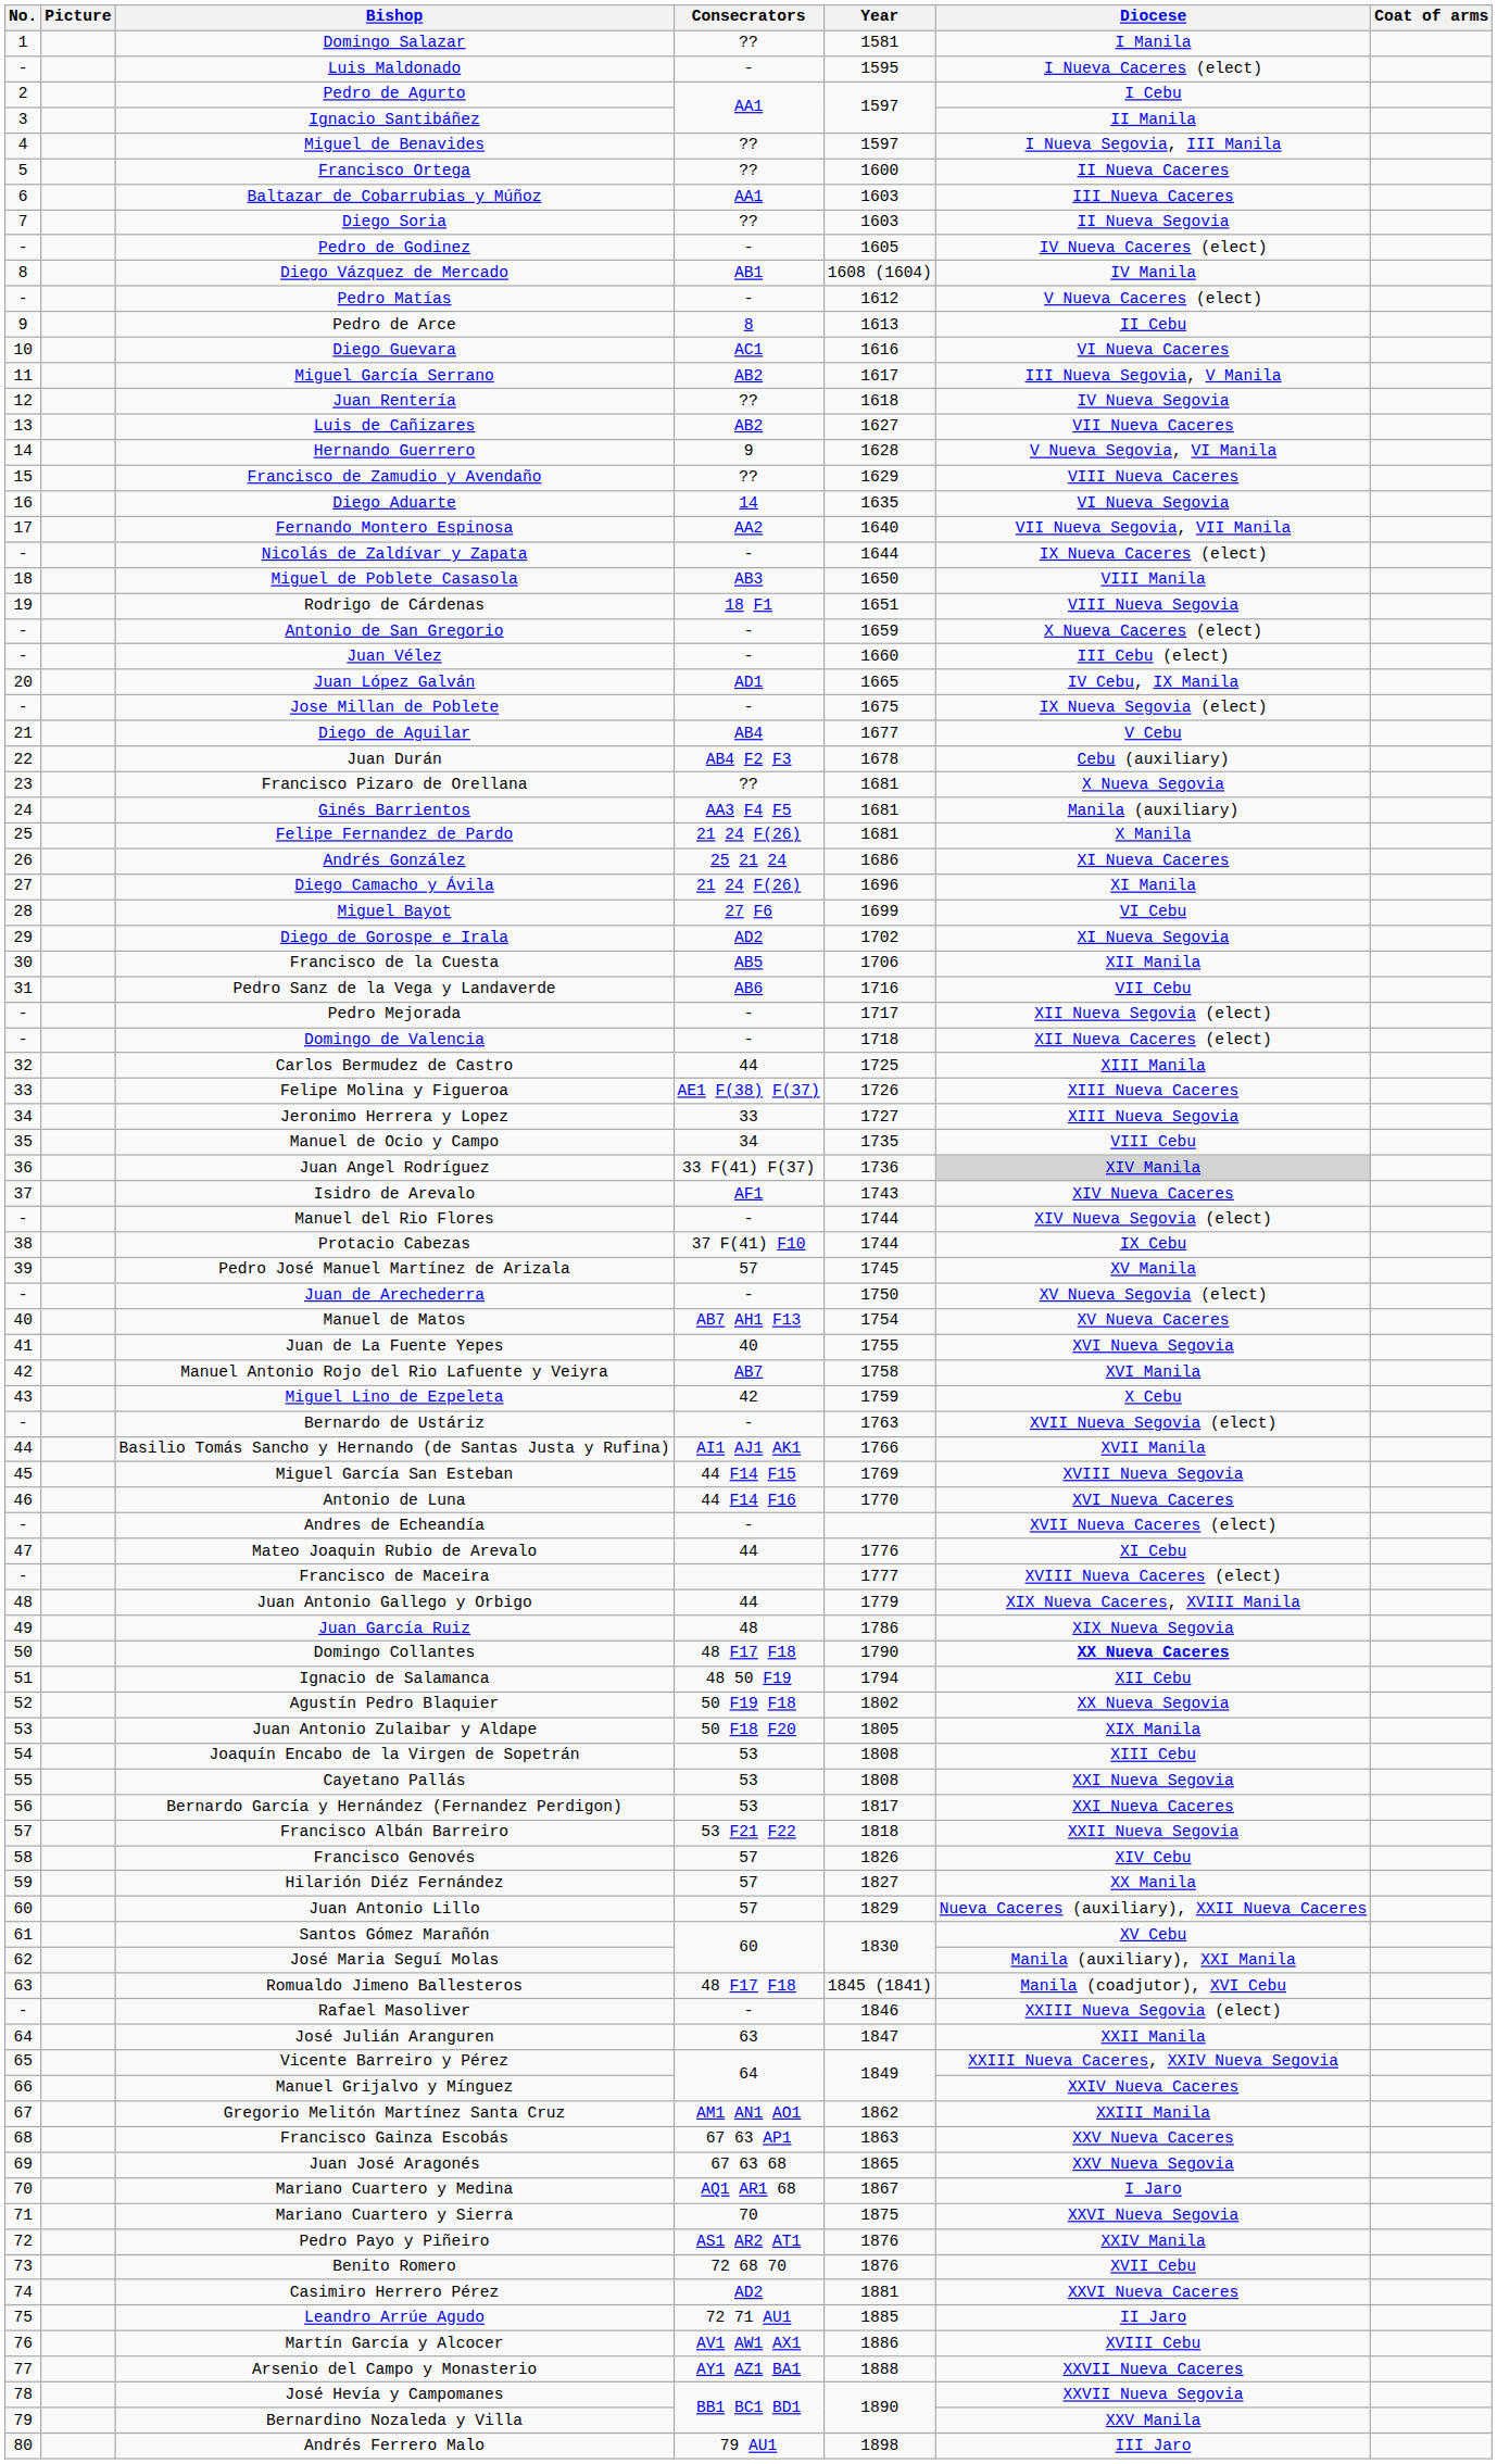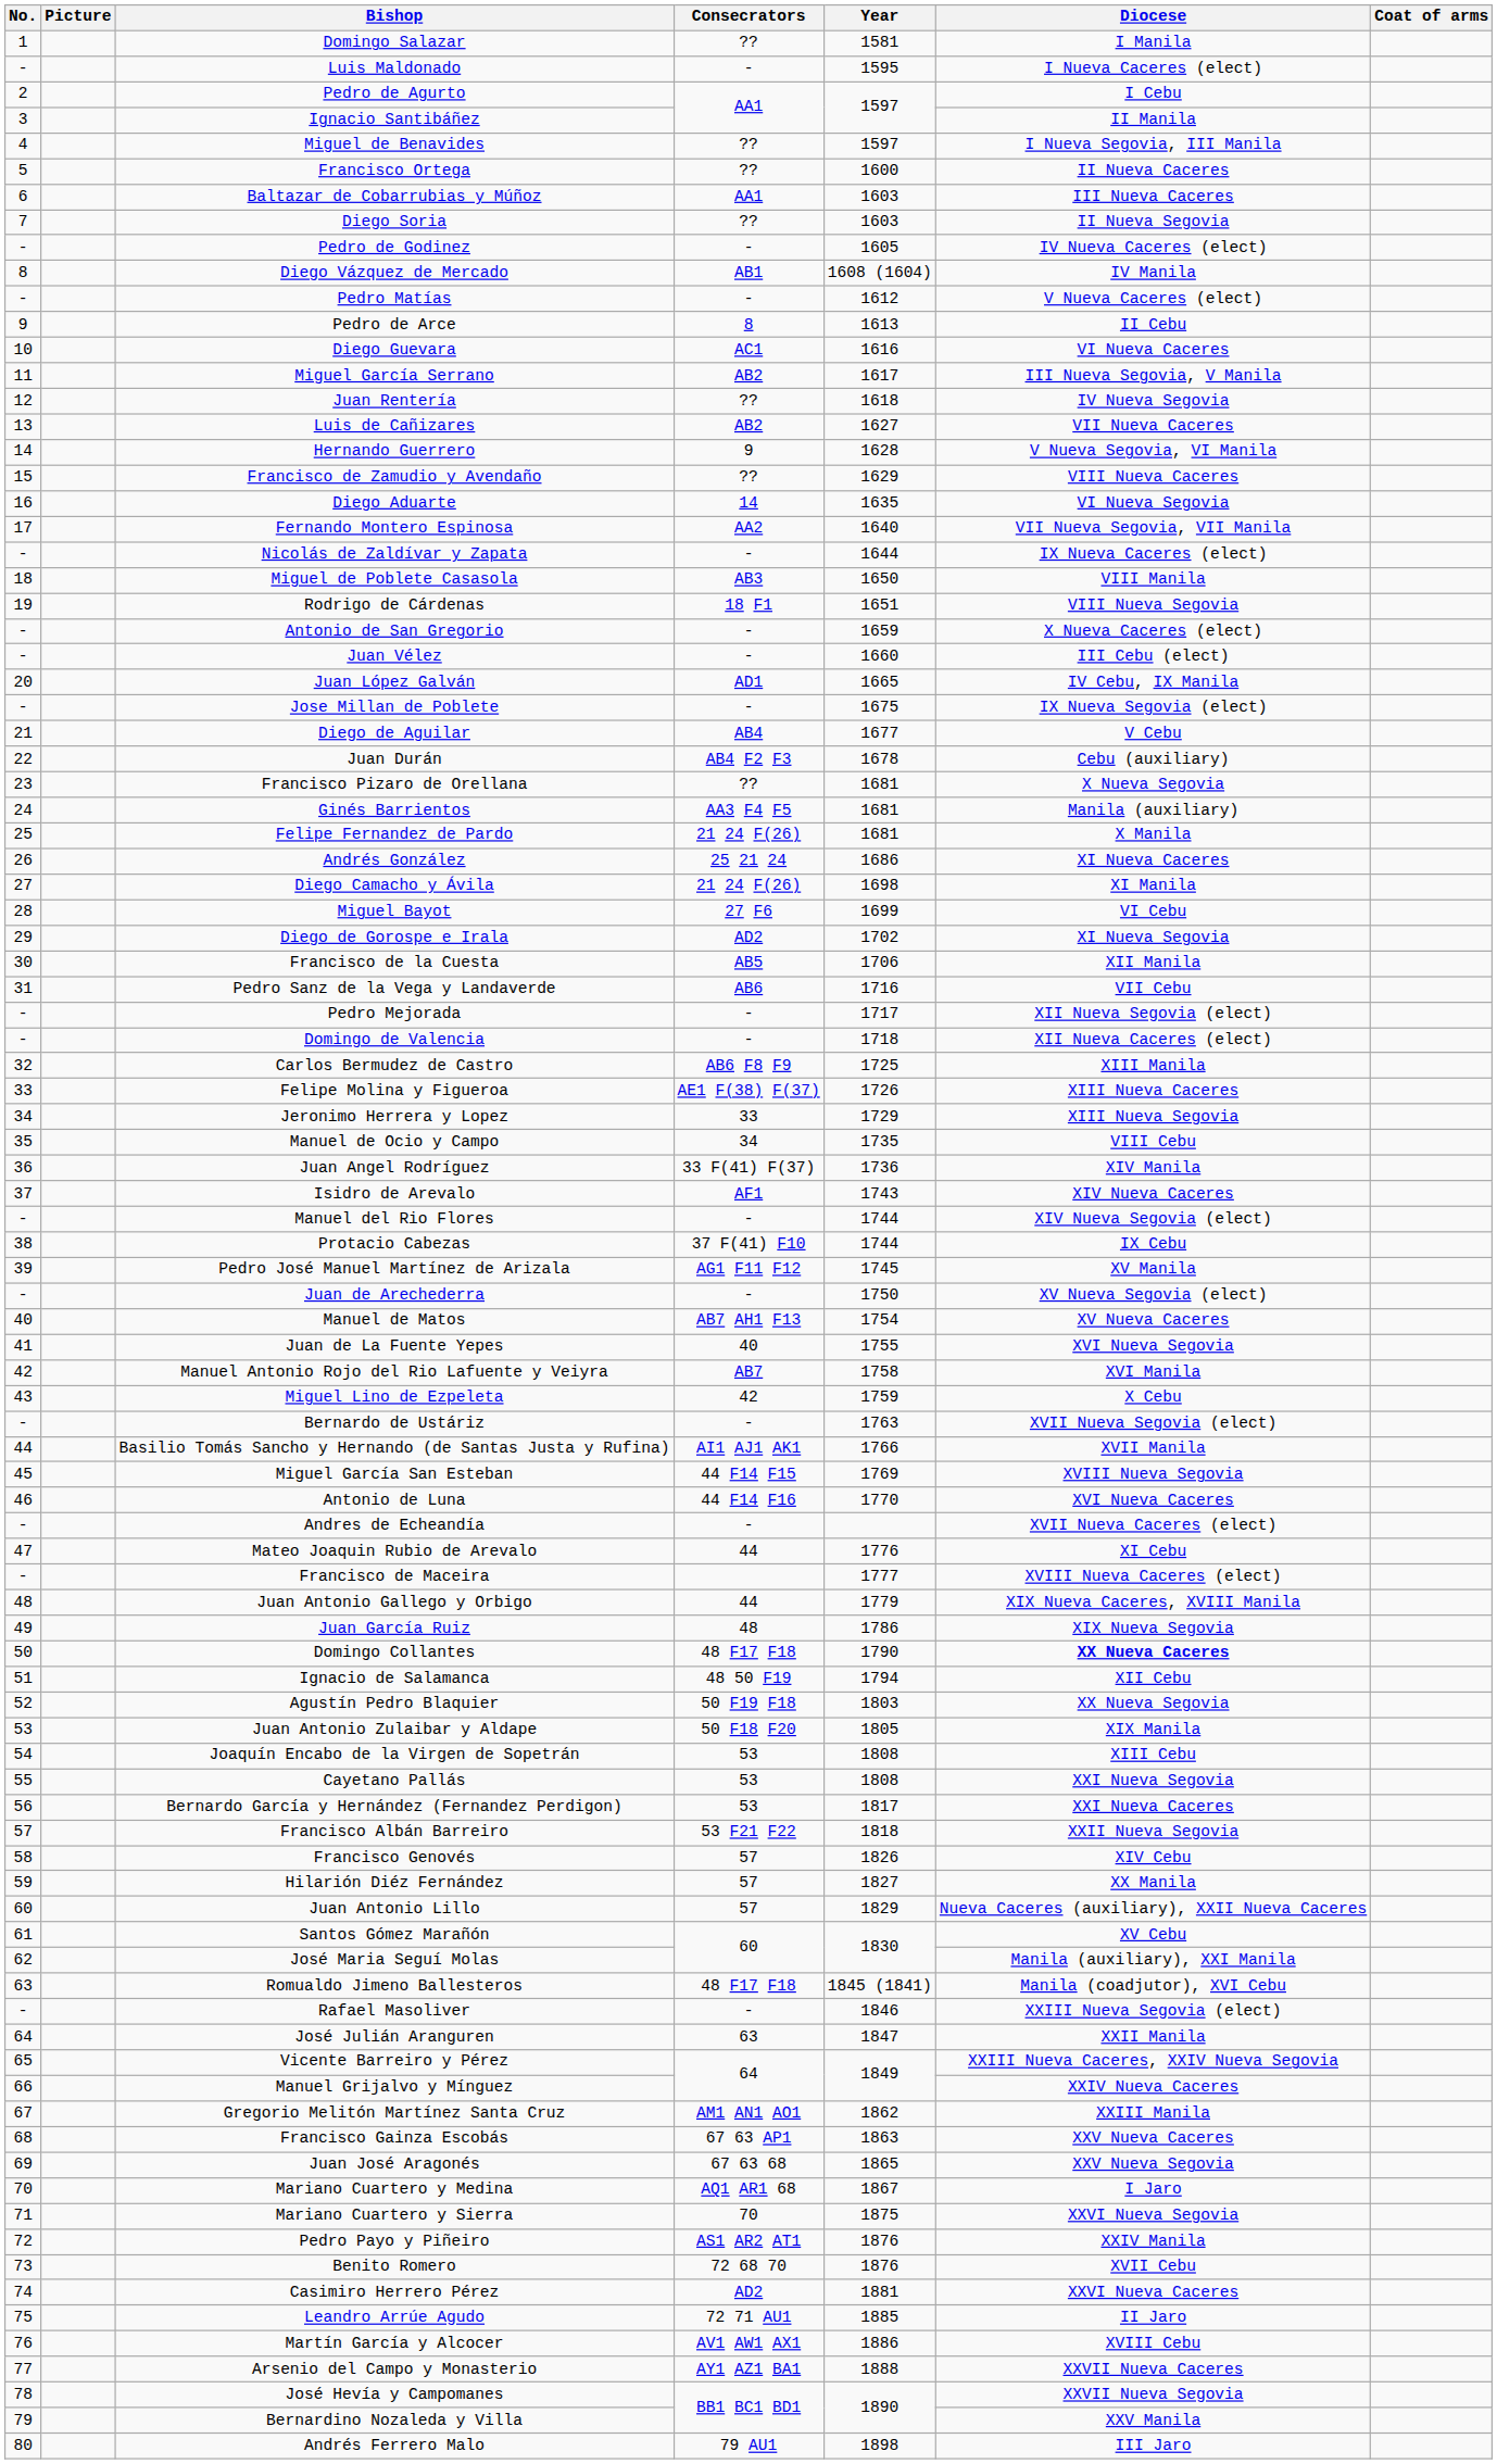Diego Camacho y Ávila | Year: 1696 -> 1698
Carlos Bermudez de Castro | Consecrators: 44 -> AB6 F8 F9
Jeronimo Herrera y Lopez | Year: 1727 -> 1729
Juan Angel Rodríguez | Diocese: lightgrey background -> no background
Pedro José Manuel Martínez de Arizala | Consecrators: 57 -> AG1 F11 F12
Agustín Pedro Blaquier | Year: 1802 -> 1803
